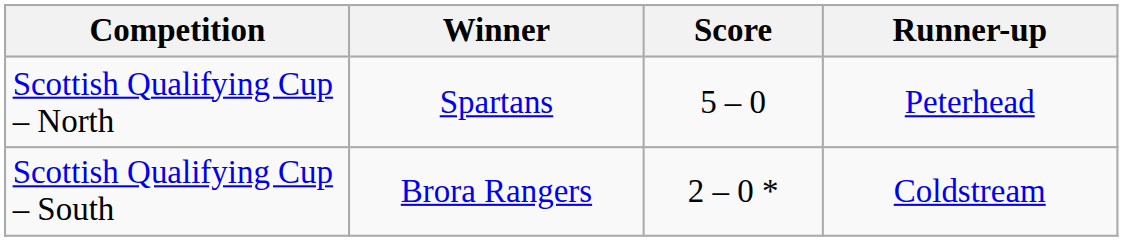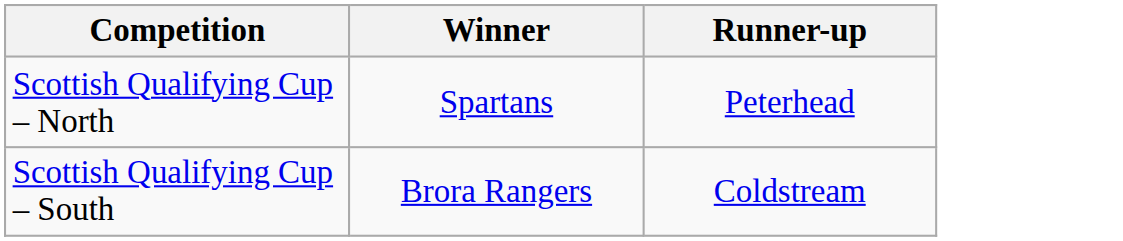- column: Score | 5 – 0 | 2 – 0 *
